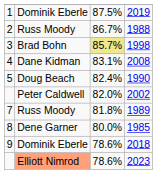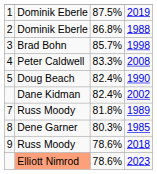1988 | column 2: Russ Moody -> Dominik Eberle
1988 | column 3: 86.7% -> 86.8%
1998 | column 3: khaki background -> no background
2008 | column 2: Dane Kidman -> Peter Caldwell
2008 | column 3: 83.1% -> 83.3%
2002 | column 2: Peter Caldwell -> Dane Kidman
2002 | column 3: 82.0% -> 82.4%
1985 | column 3: 80.0% -> 80.3%
2018 | column 2: Dominik Eberle -> Russ Moody
